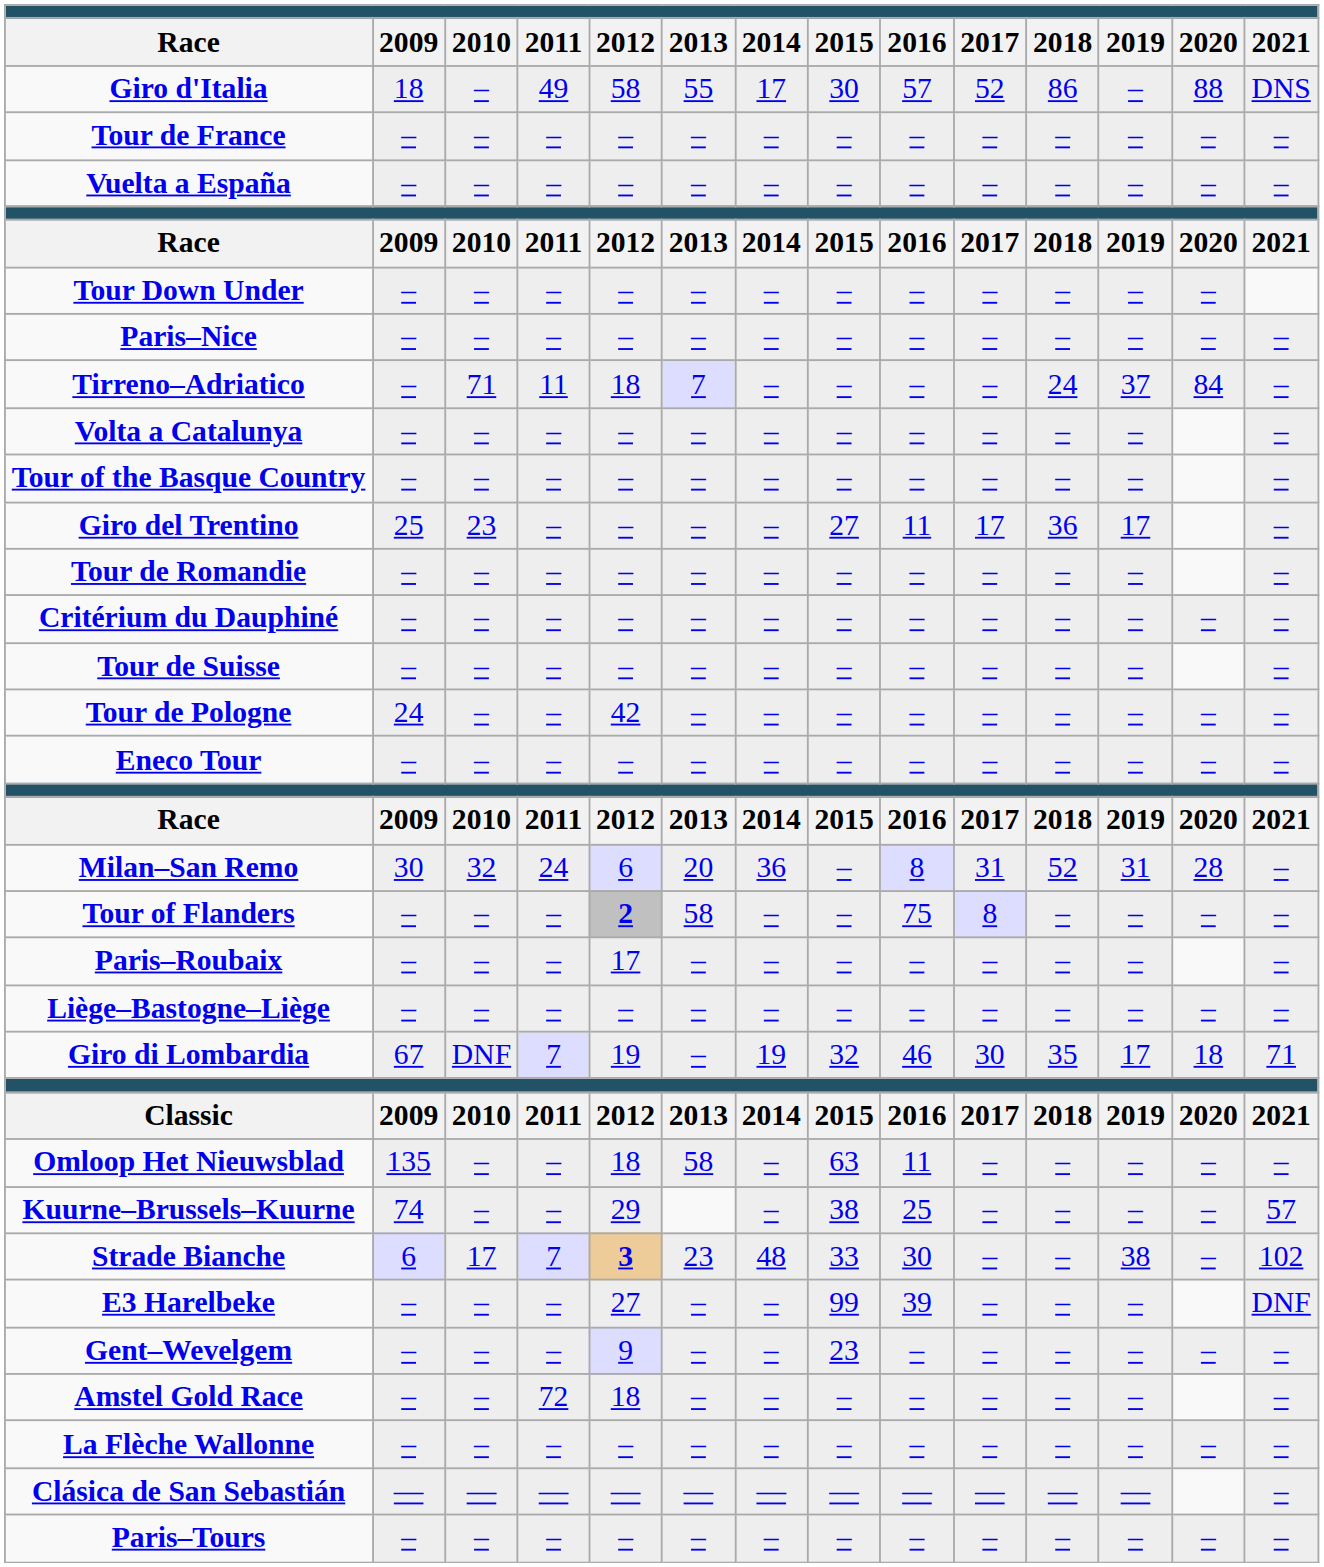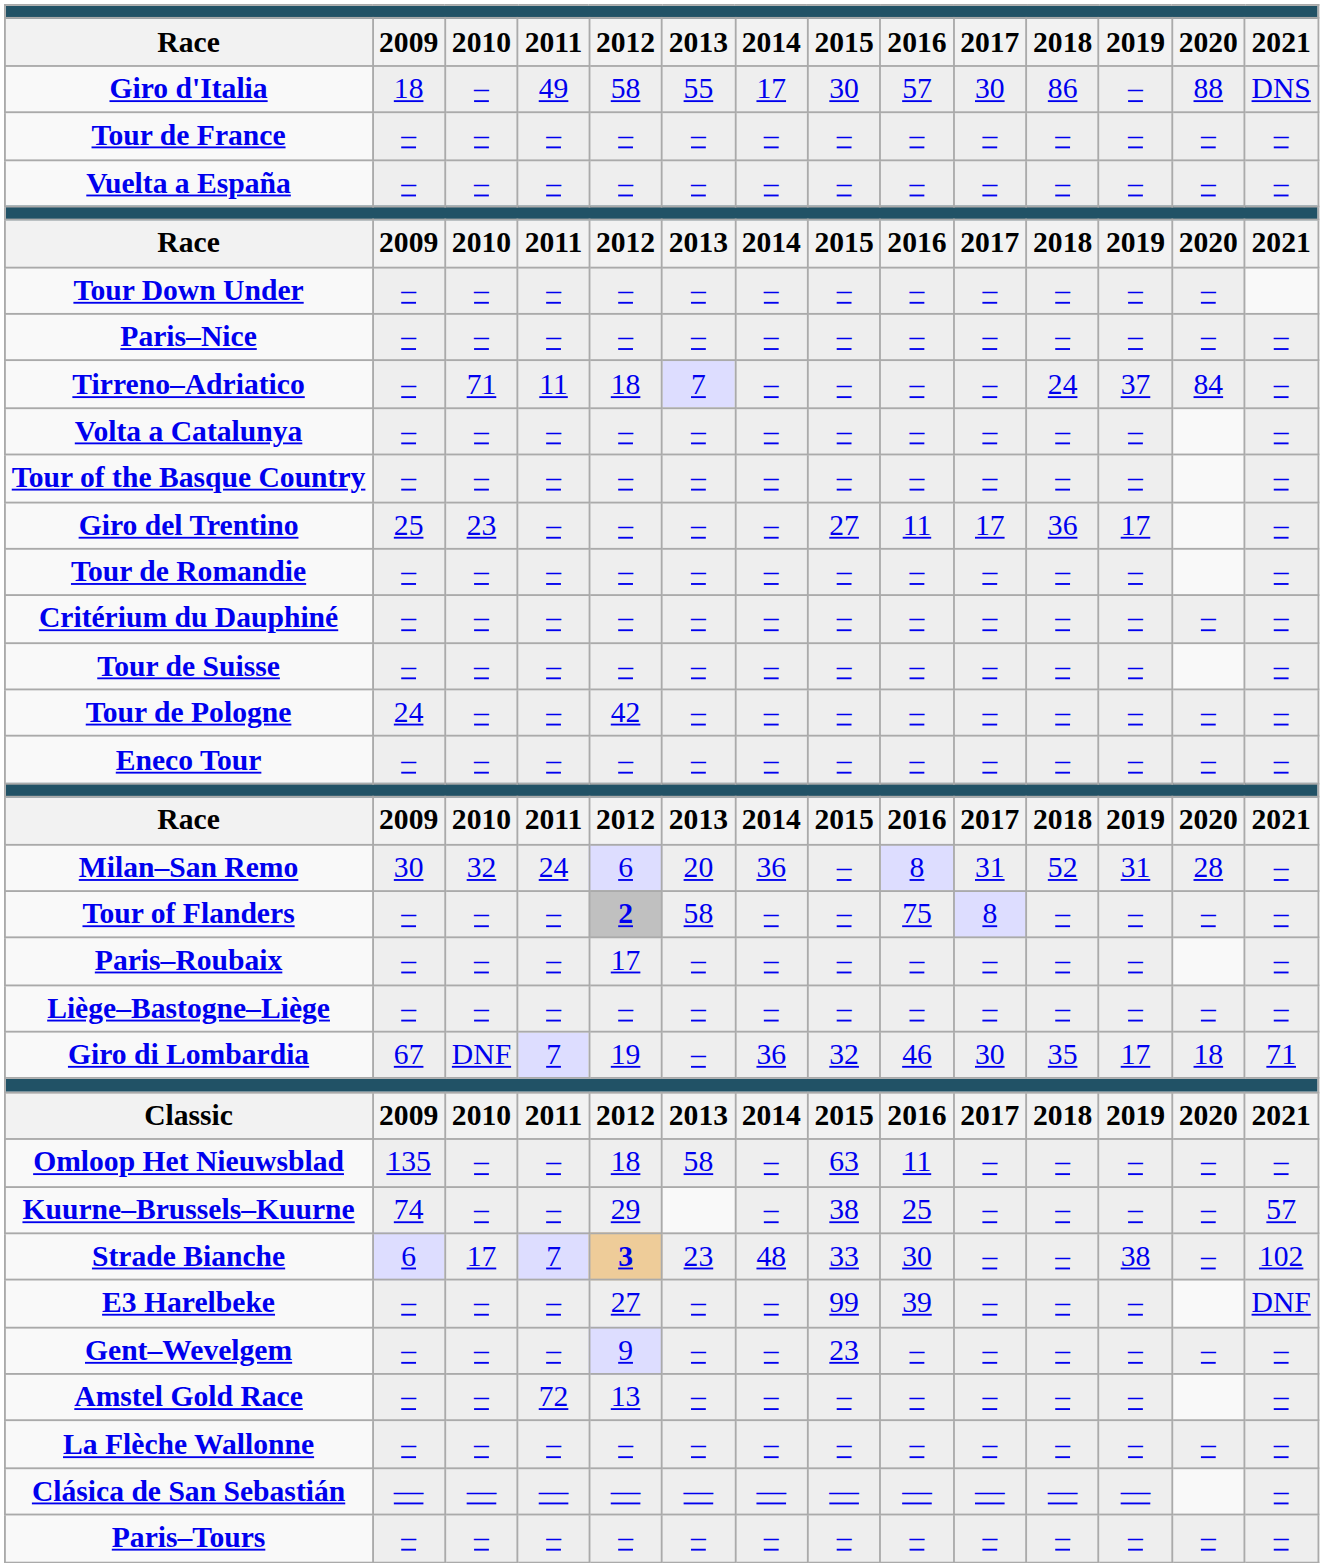Giro d'Italia | column 10: 52 -> 30
Giro di Lombardia | column 7: 19 -> 36
Amstel Gold Race | column 5: 18 -> 13
